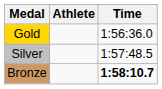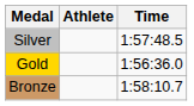rows swapped: Gold <-> Silver
Bronze | Time: bold -> normal
